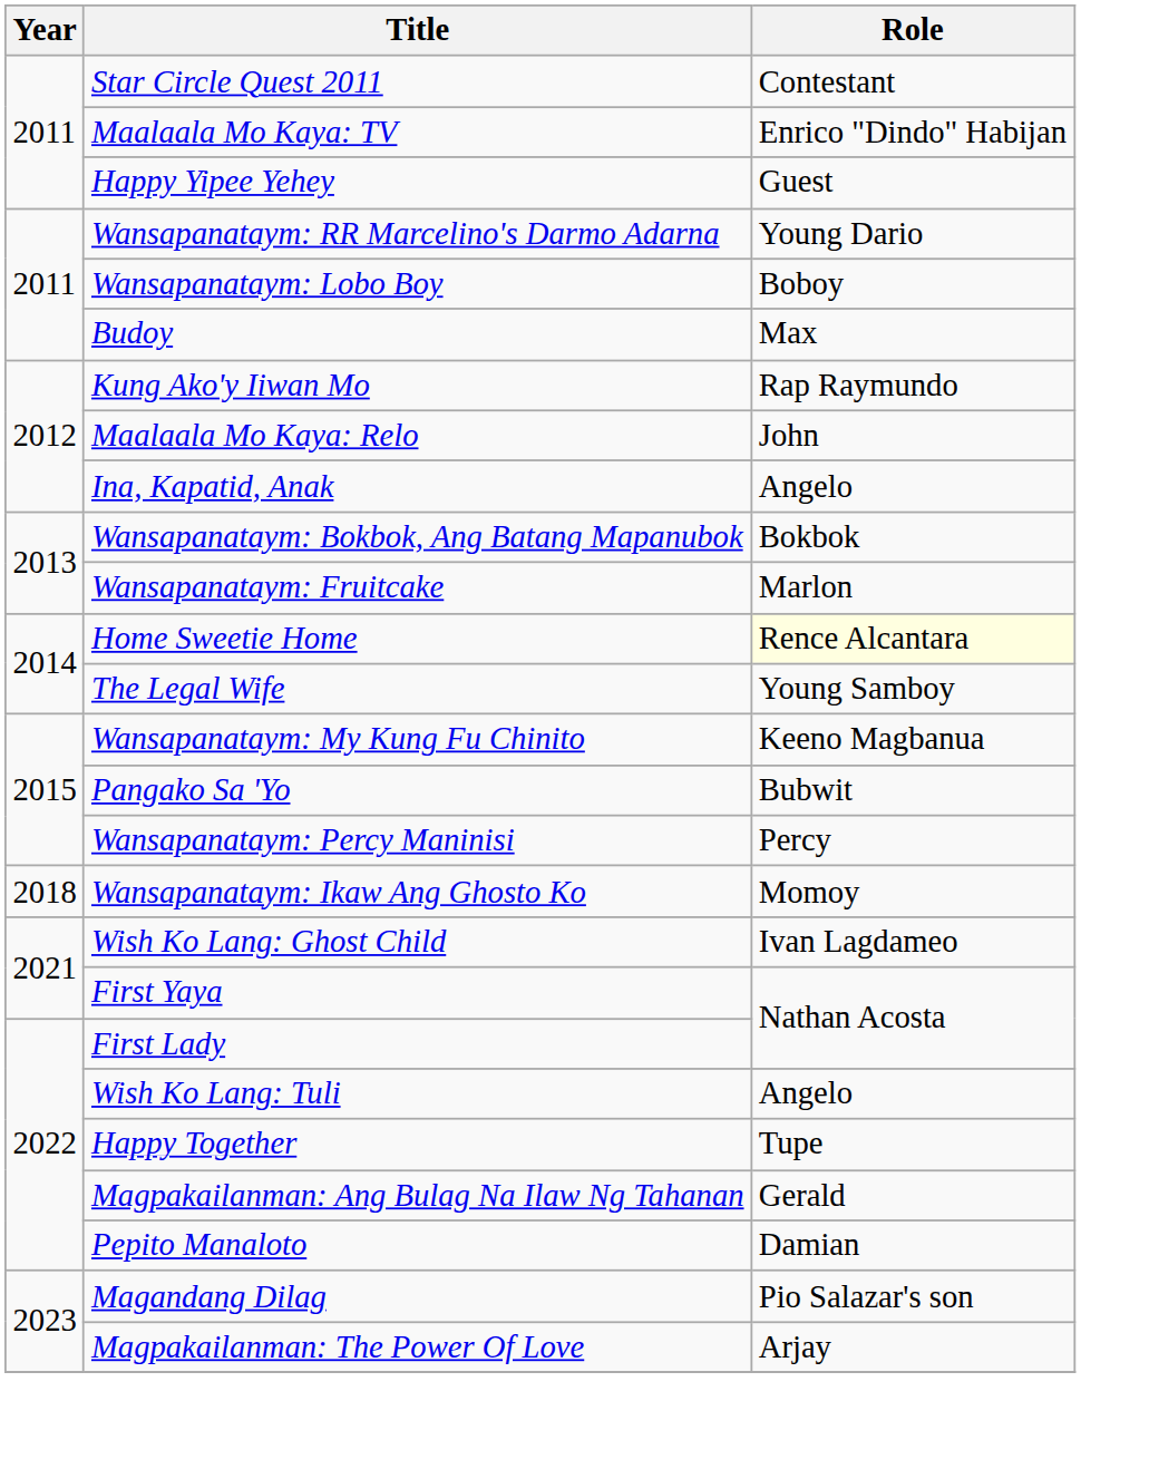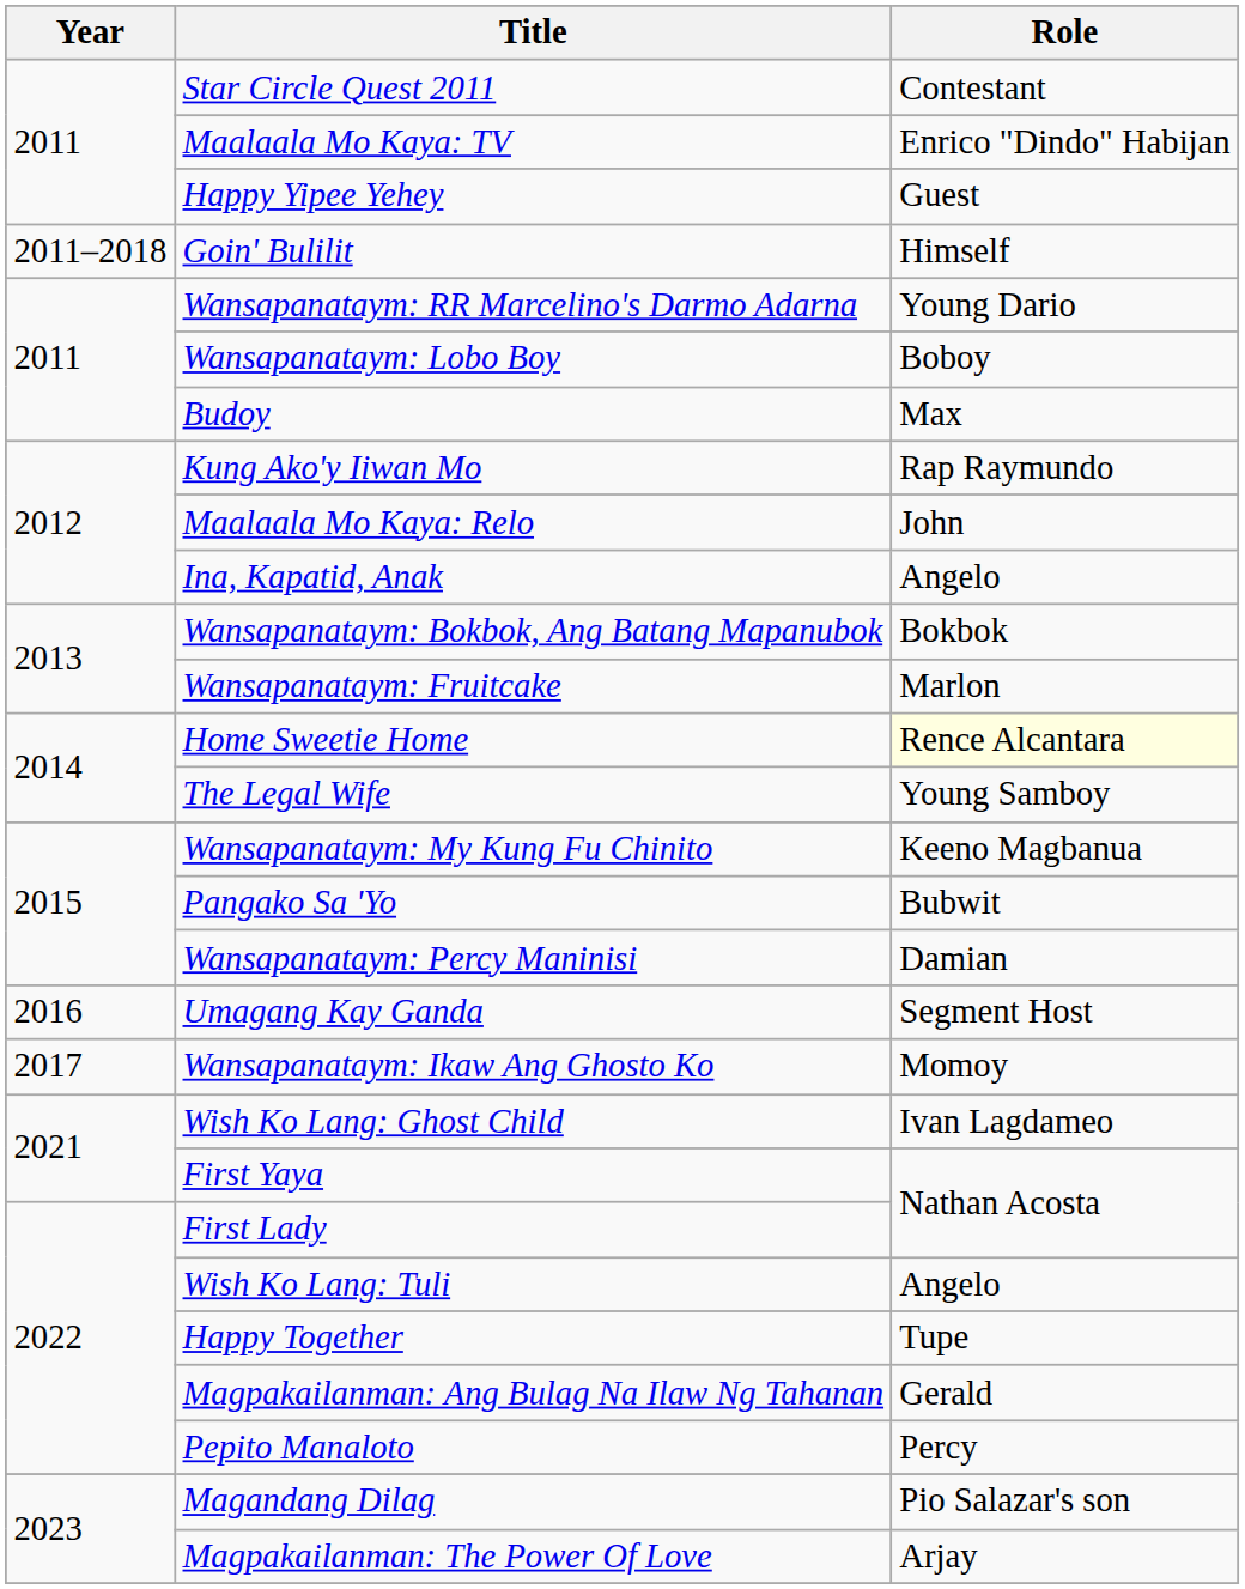+ row: 2011–2018 | Goin' Bulilit | Himself
Wansapanataym: Percy Maninisi | Role: Percy -> Damian
+ row: 2016 | Umagang Kay Ganda | Segment Host
Wansapanataym: Ikaw Ang Ghosto Ko | Year: 2018 -> 2017
Pepito Manaloto | Role: Damian -> Percy
